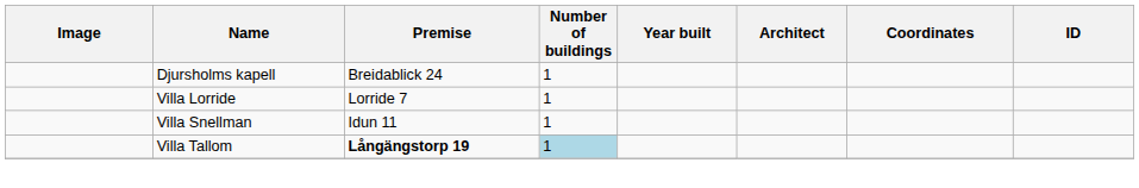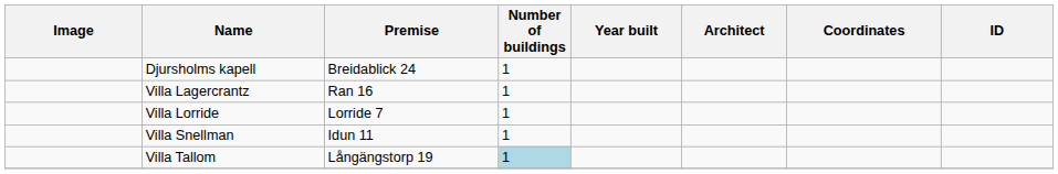+ row: Villa Lagercrantz | Ran 16 | 1
Villa Tallom | Premise: bold -> normal
